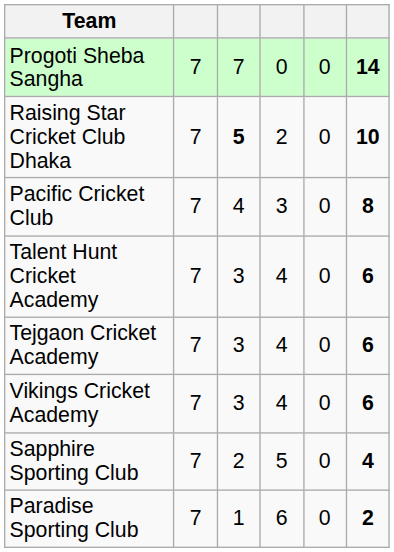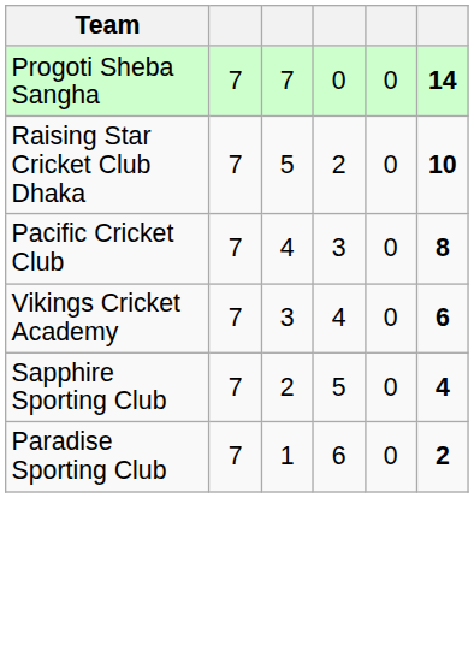Raising Star Cricket Club Dhaka | column 3: bold -> normal
- row: Talent Hunt Cricket Academy | 7 | 3 | 4 | 0 | 6
- row: Tejgaon Cricket Academy | 7 | 3 | 4 | 0 | 6
